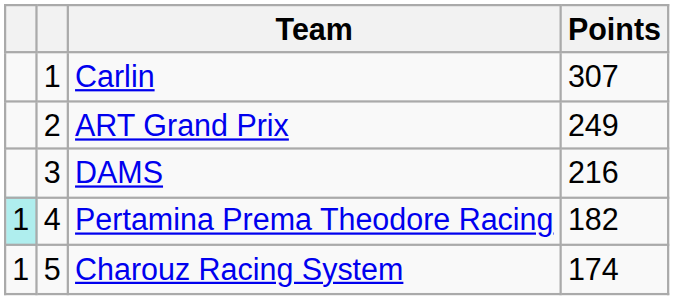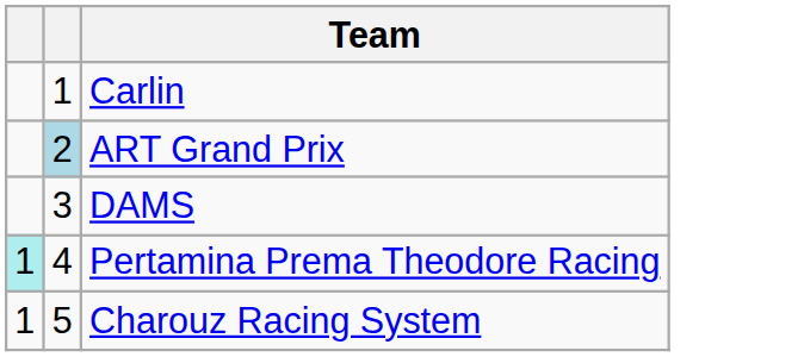- column: Points | 307 | 249 | 216 | 182 | 174
ART Grand Prix | column 2: no background -> lightblue background
